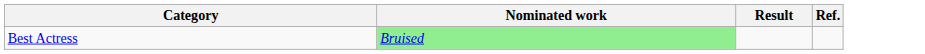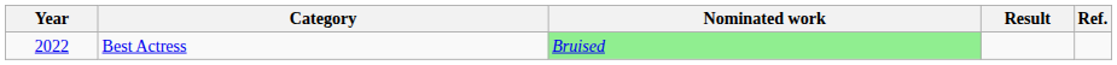+ column: Year | 2022
